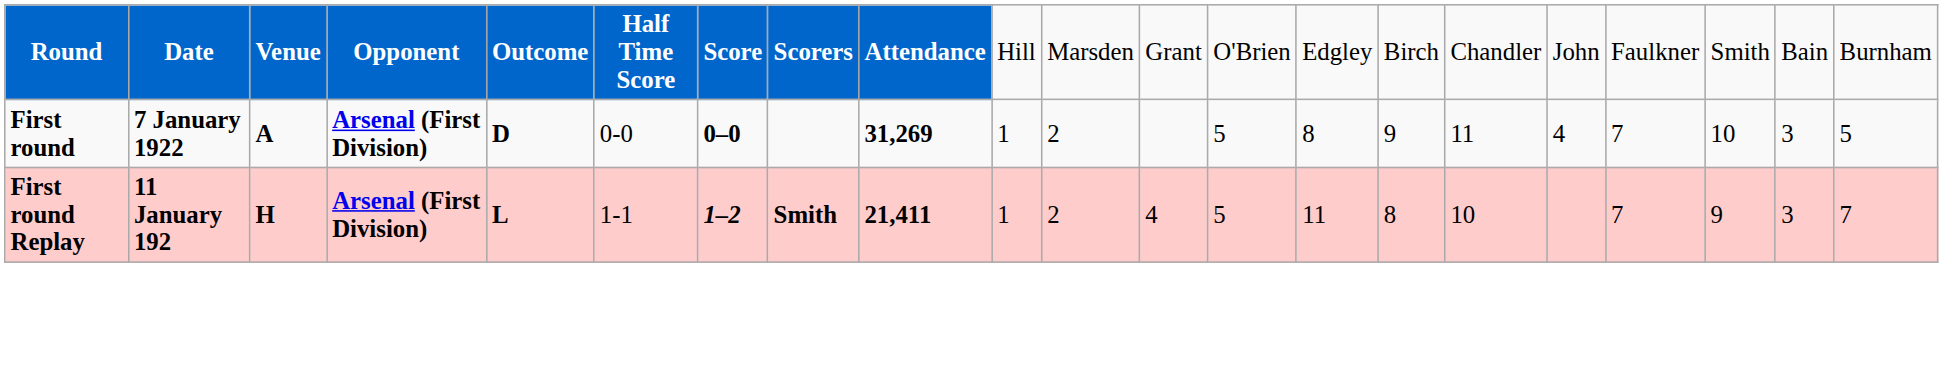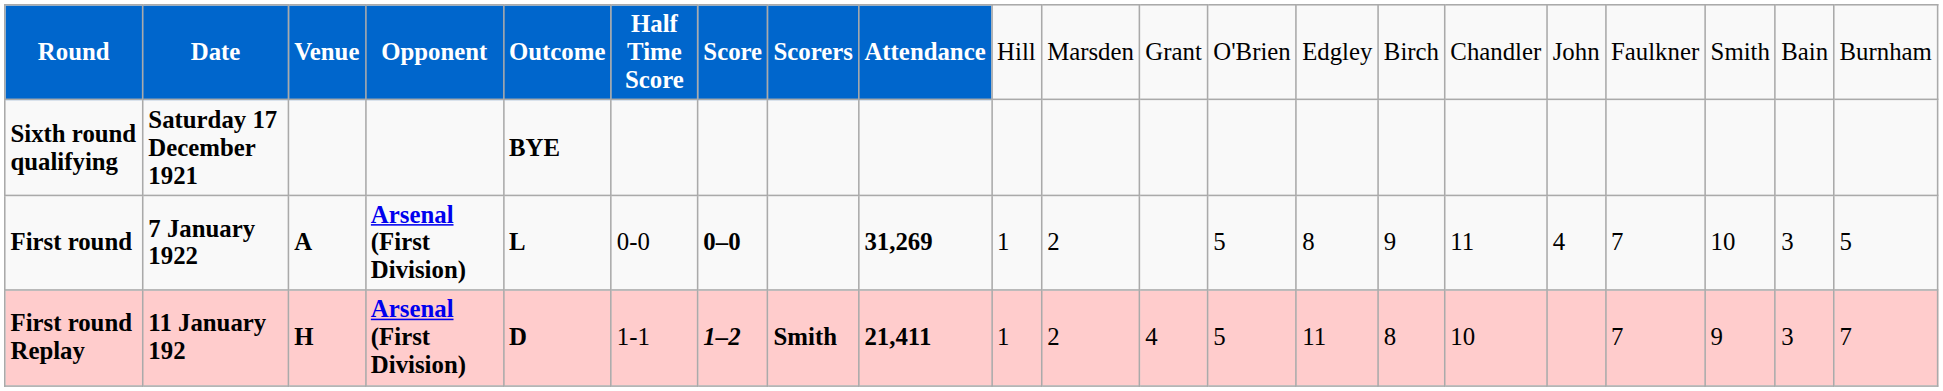+ row: Sixth round qualifying | Saturday 17 December 1921 | BYE
First round | column 5: D -> L
First round Replay | column 5: L -> D
